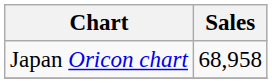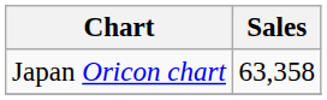Japan Oricon chart | Sales: 68,958 -> 63,358
